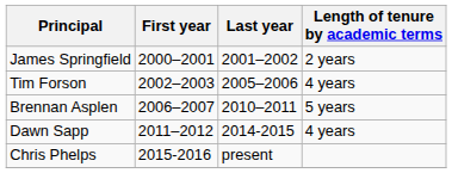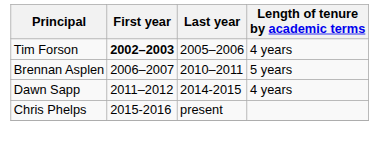- row: James Springfield | 2000–2001 | 2001–2002 | 2 years
Tim Forson | First year: normal -> bold
